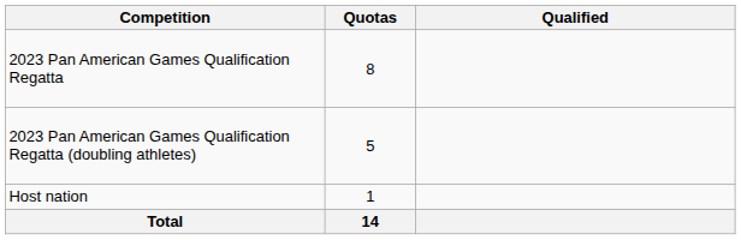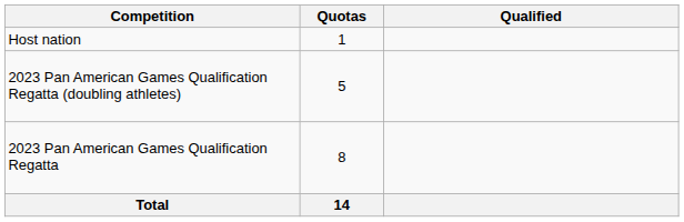rows swapped: Host nation <-> 2023 Pan American Games Qualification Regatta
